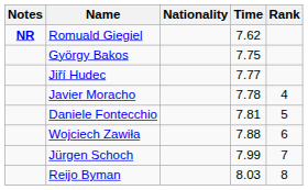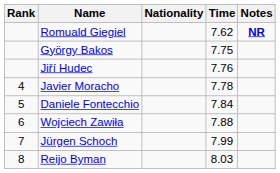columns swapped: Rank <-> Notes
Jiří Hudec | Time: 7.77 -> 7.76
Daniele Fontecchio | Time: 7.81 -> 7.84
